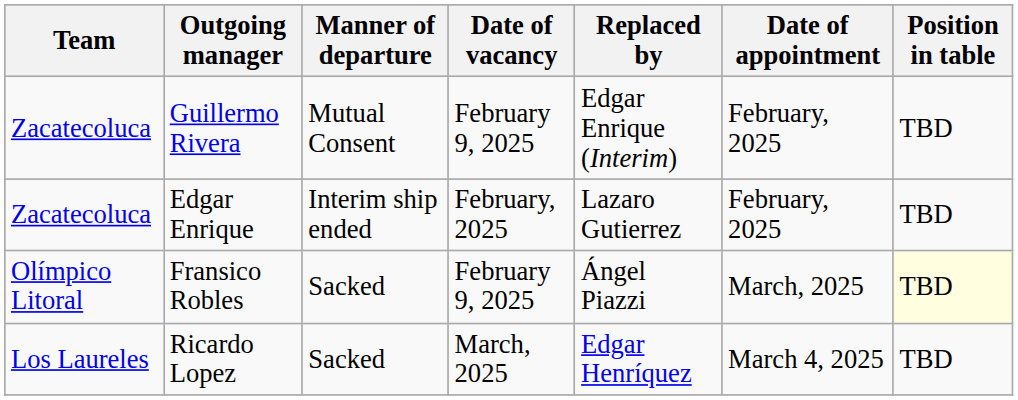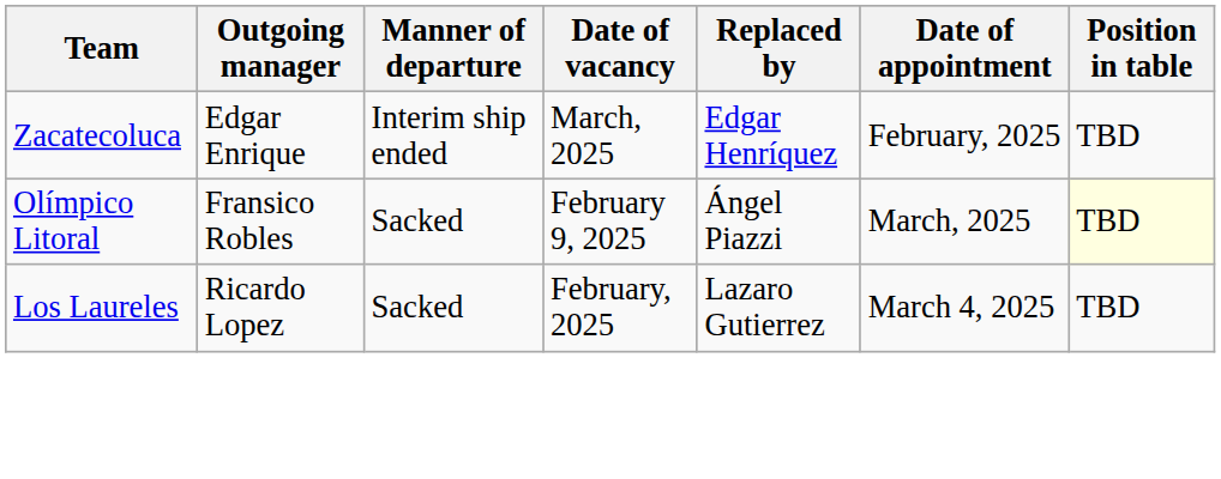- row: Zacatecoluca | Guillermo Rivera | Mutual Consent | February 9, 2025 | Edgar Enrique (Interim) | February, 2025 | TBD
Edgar Enrique | Date of vacancy: February, 2025 -> March, 2025
Edgar Enrique | Replaced by: Lazaro Gutierrez -> Edgar Henríquez
Ricardo Lopez | Date of vacancy: March, 2025 -> February, 2025
Ricardo Lopez | Replaced by: Edgar Henríquez -> Lazaro Gutierrez
